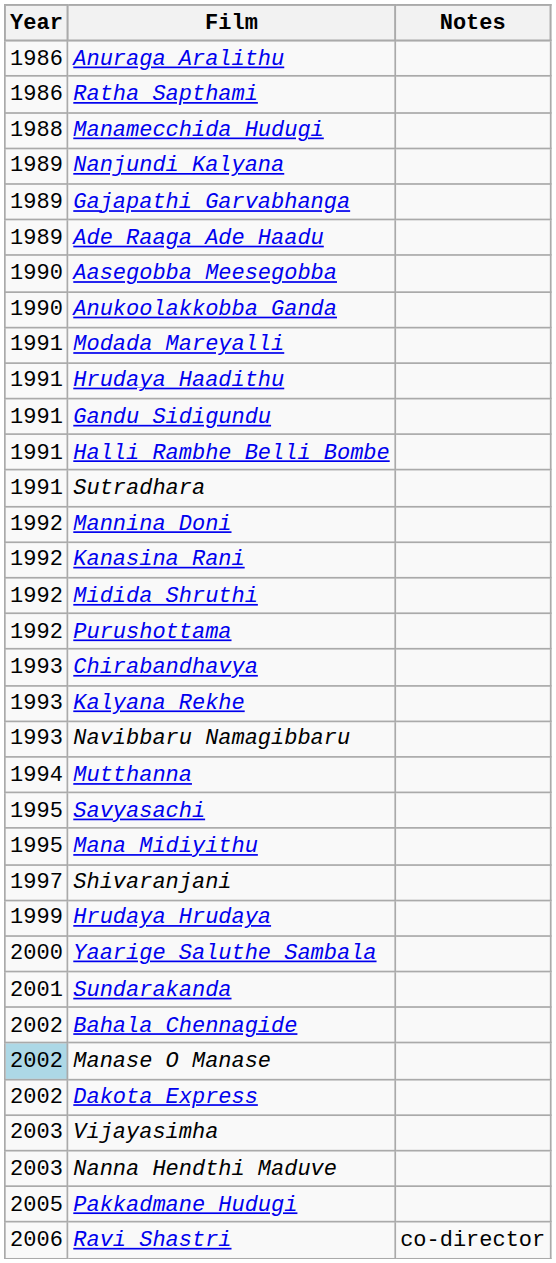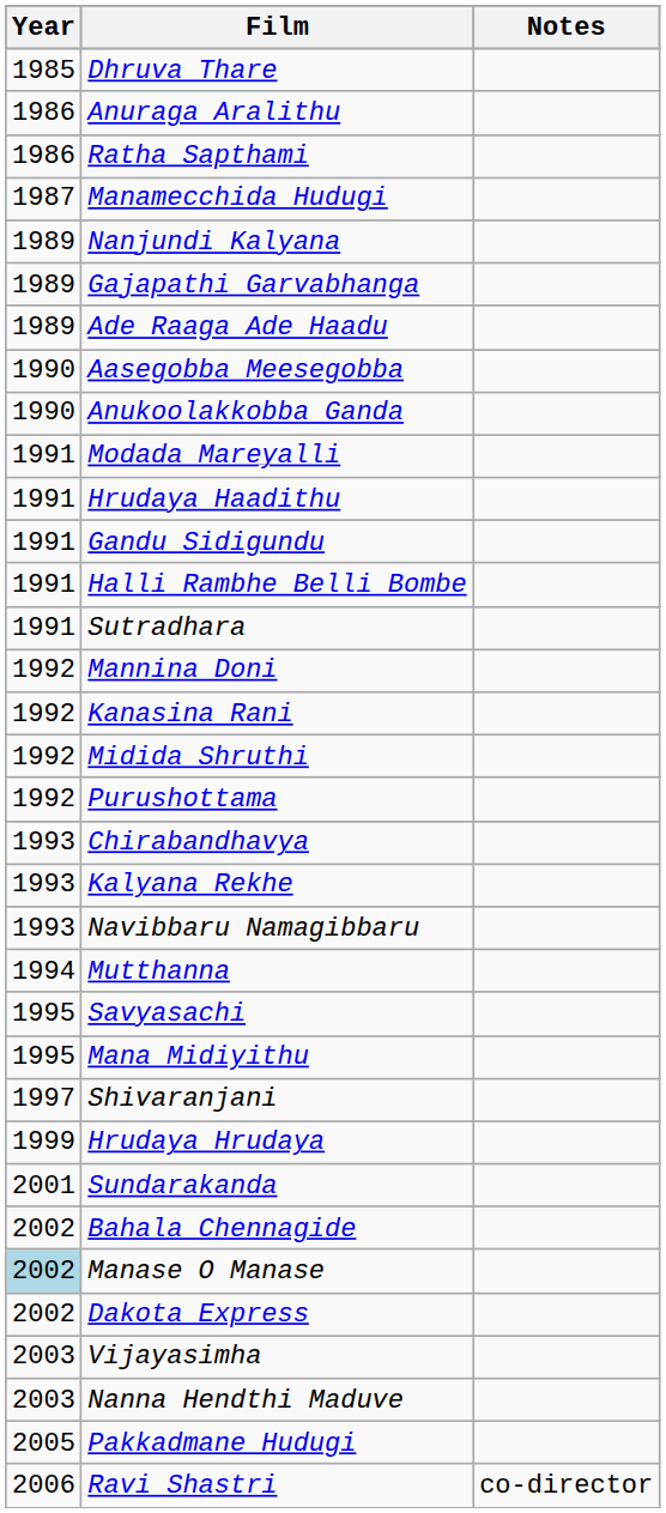+ row: 1985 | Dhruva Thare
Manamecchida Hudugi | Year: 1988 -> 1987
- row: 2000 | Yaarige Saluthe Sambala
